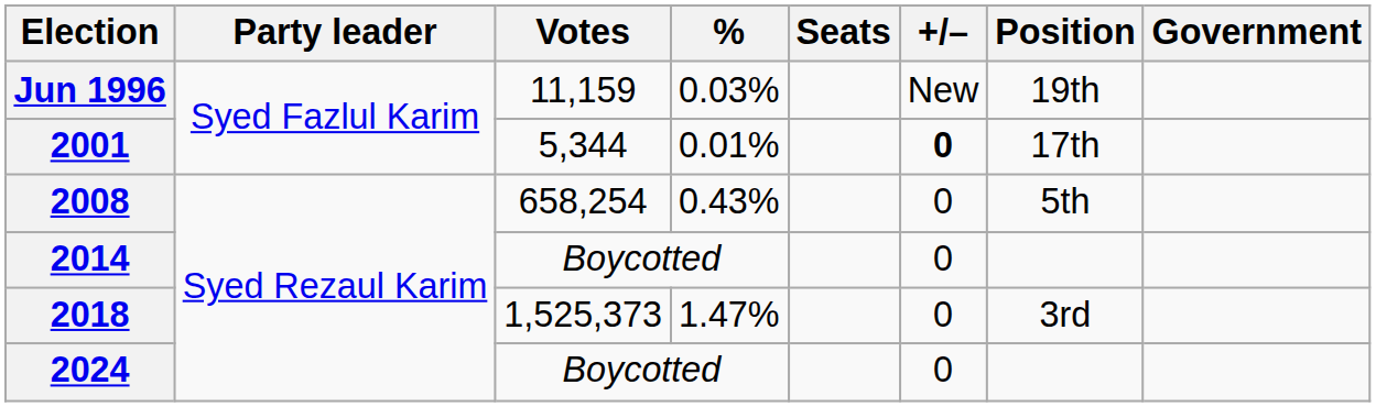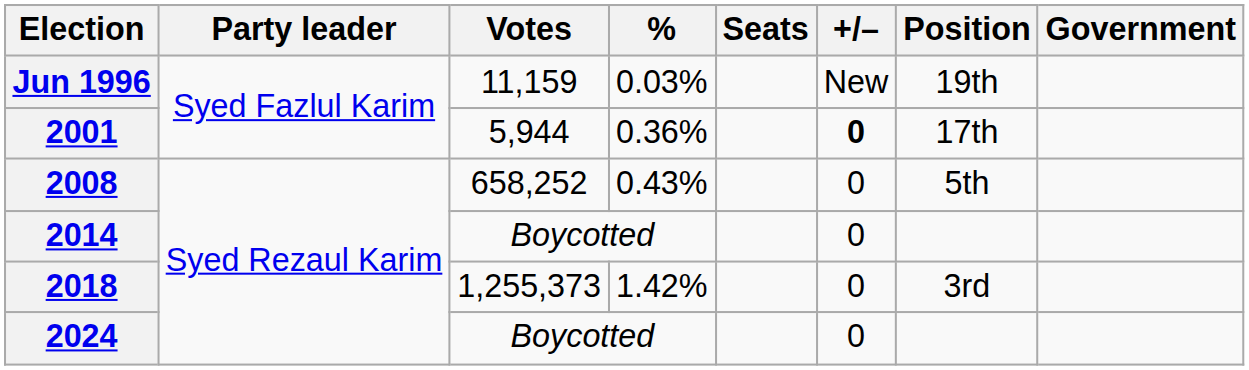2001 | Votes: 5,344 -> 5,944
2001 | %: 0.01% -> 0.36%
2008 | Votes: 658,254 -> 658,252
2018 | Votes: 1,525,373 -> 1,255,373
2018 | %: 1.47% -> 1.42%
